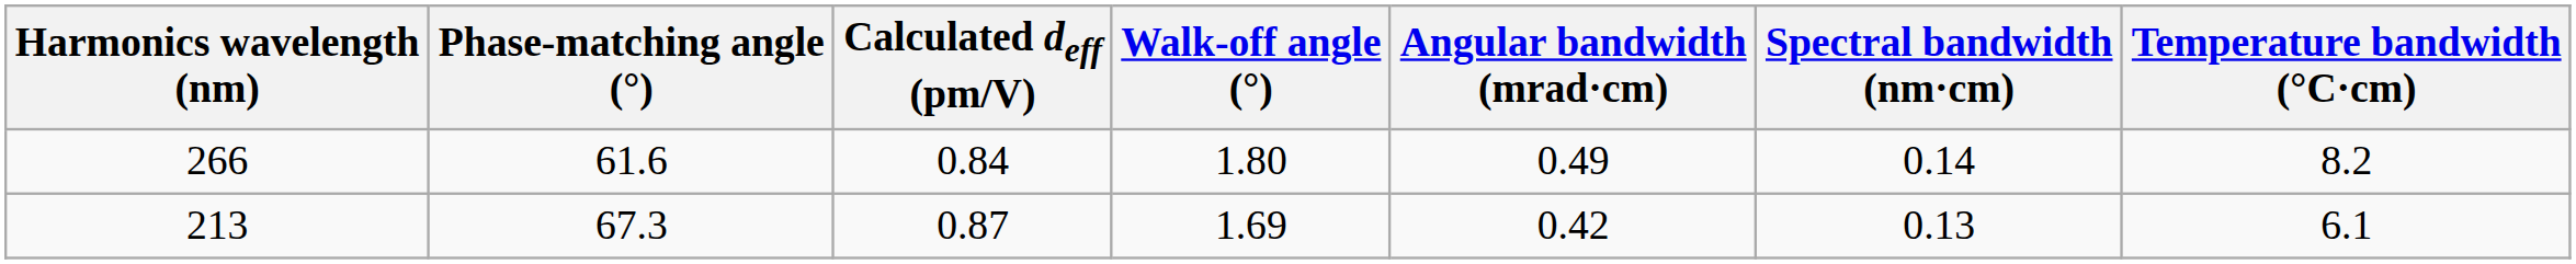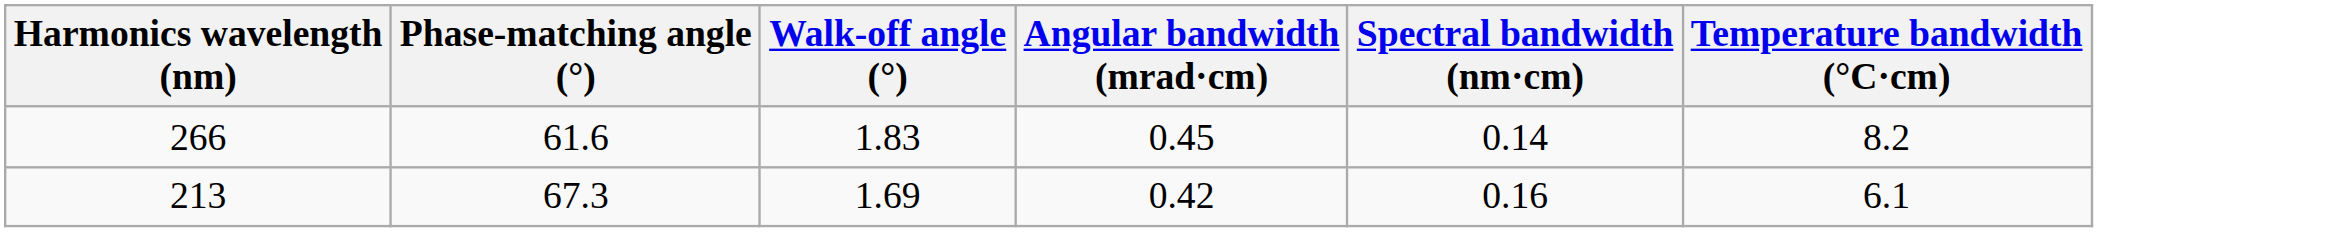- column: Calculated deff (pm/V) | 0.84 | 0.87
266 | Walk-off angle (°): 1.80 -> 1.83
266 | Angular bandwidth (mrad·cm): 0.49 -> 0.45
213 | Spectral bandwidth (nm·cm): 0.13 -> 0.16
